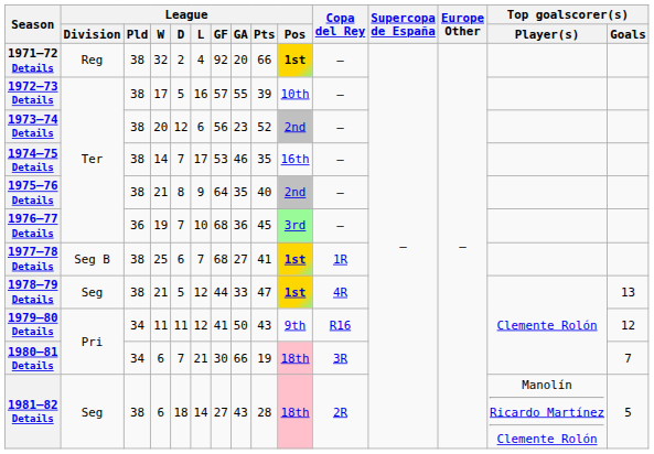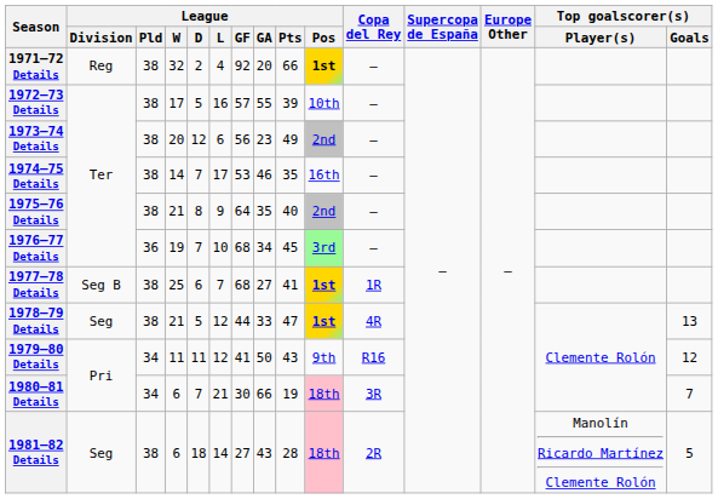1973–74 Details | League / Pts: 52 -> 49
1976–77 Details | League / GA: 36 -> 34
